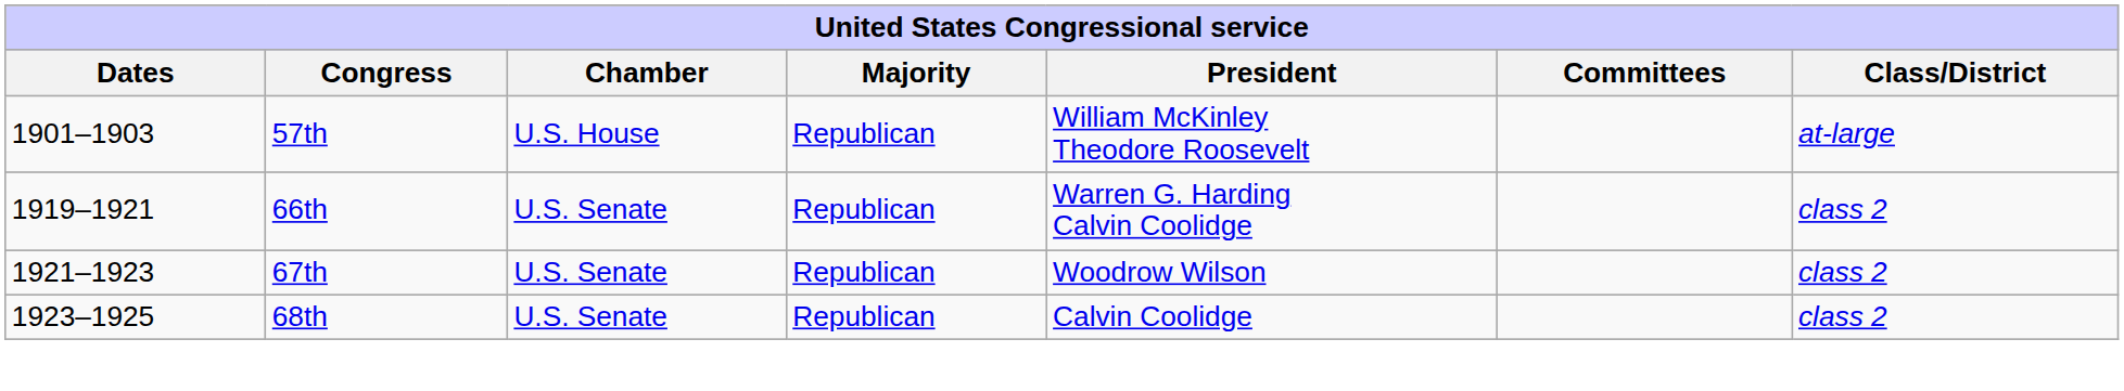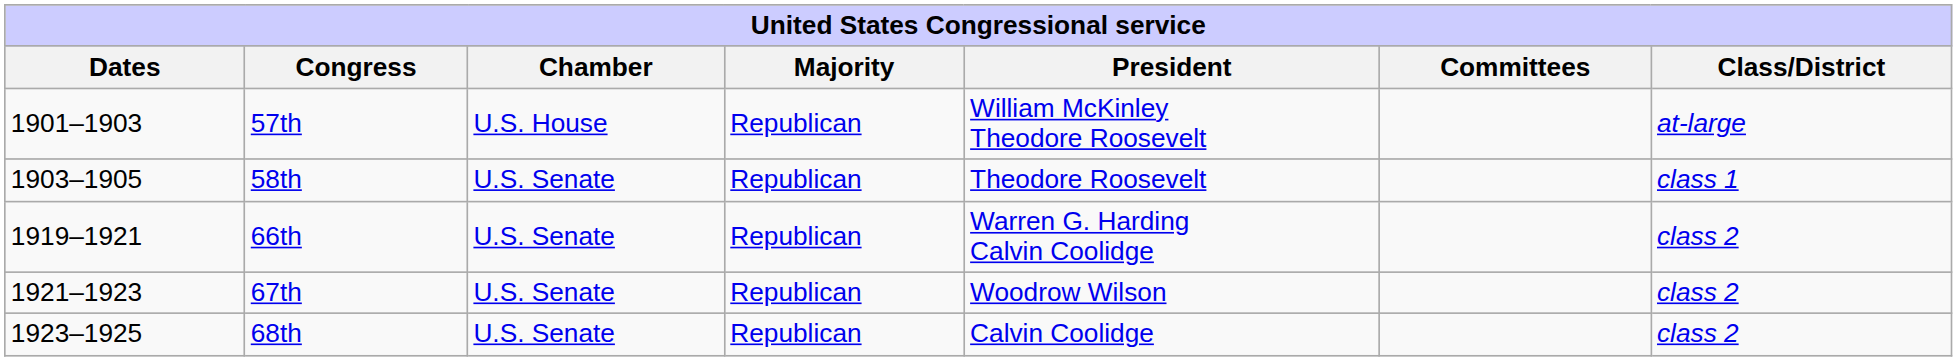+ row: 1903–1905 | 58th | U.S. Senate | Republican | Theodore Roosevelt | class 1
